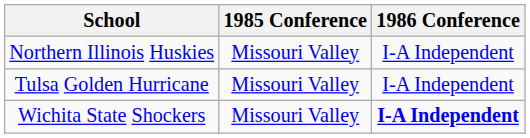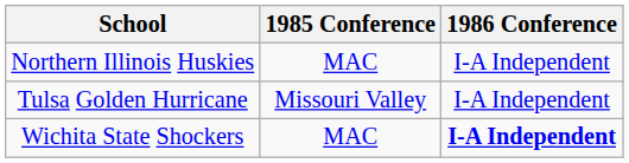Northern Illinois Huskies | 1985 Conference: Missouri Valley -> MAC
Wichita State Shockers | 1985 Conference: Missouri Valley -> MAC
